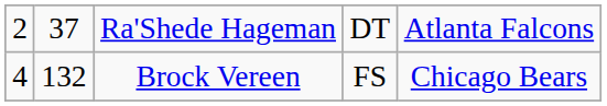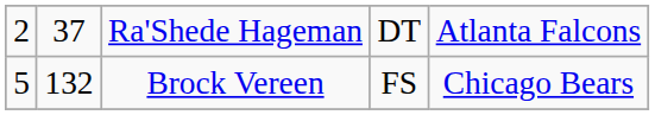Brock Vereen | column 1: 4 -> 5
